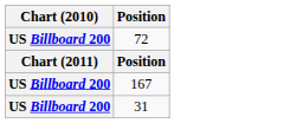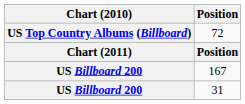72 | Chart (2010): US Billboard 200 -> US Top Country Albums (Billboard)
